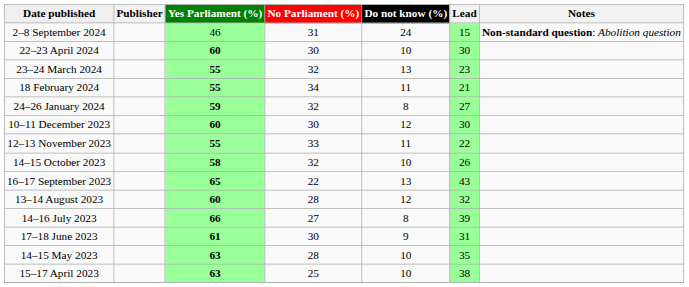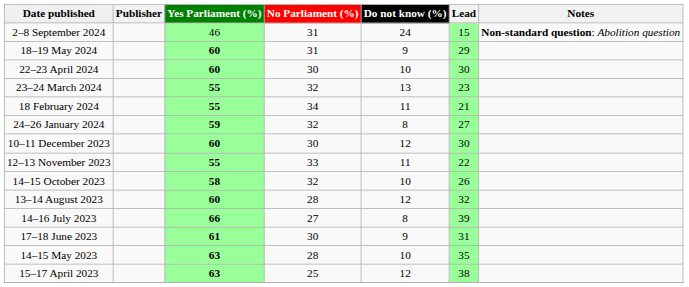+ row: 18–19 May 2024 | 60 | 31 | 9 | 29
- row: 16–17 September 2023 | 65 | 22 | 13 | 43
15–17 April 2023 | Do not know (%): 10 -> 12
